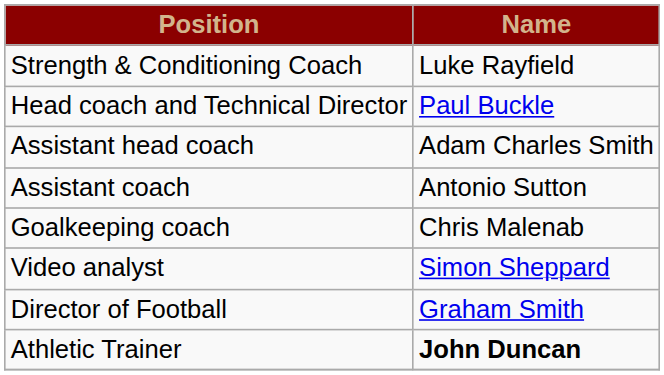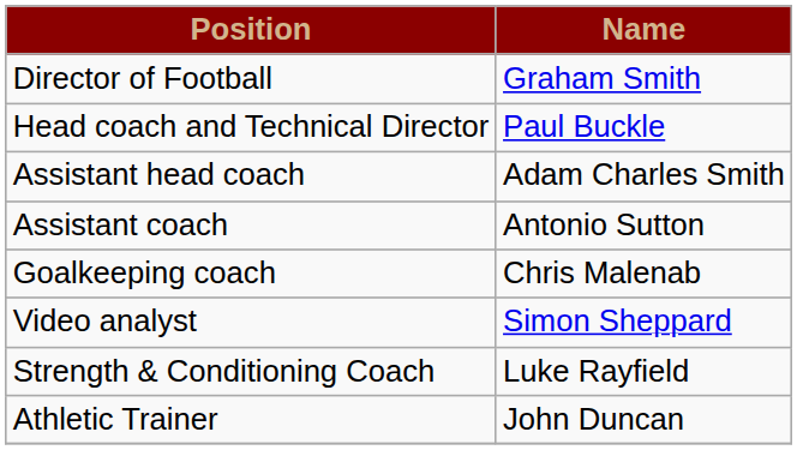rows swapped: Director of Football <-> Strength & Conditioning Coach
Athletic Trainer | Name: bold -> normal
